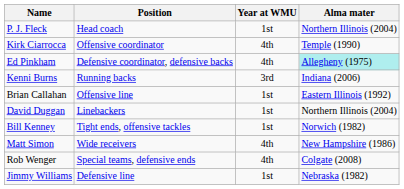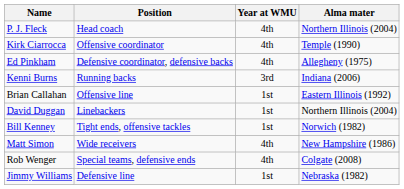P. J. Fleck | Year at WMU: 1st -> 4th
Ed Pinkham | Alma mater: paleturquoise background -> no background
